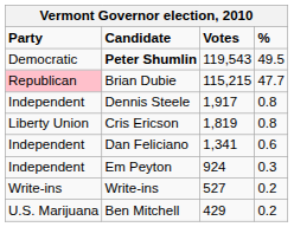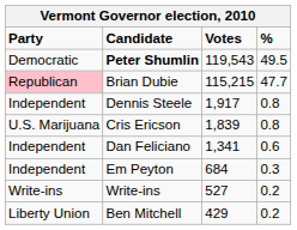Cris Ericson | Party: Liberty Union -> U.S. Marijuana
Cris Ericson | Votes: 1,819 -> 1,839
Em Peyton | Votes: 924 -> 684
Ben Mitchell | Party: U.S. Marijuana -> Liberty Union
